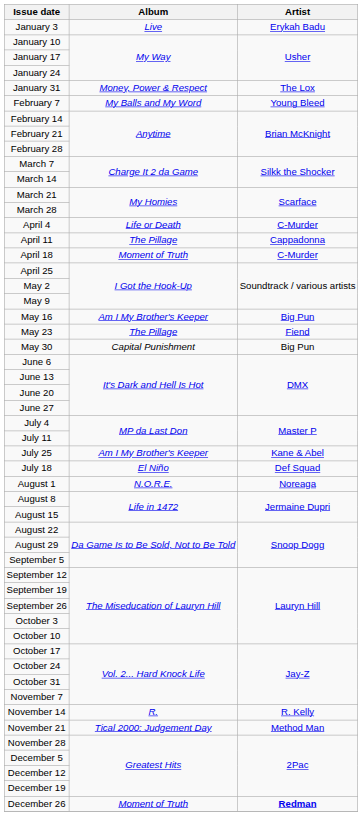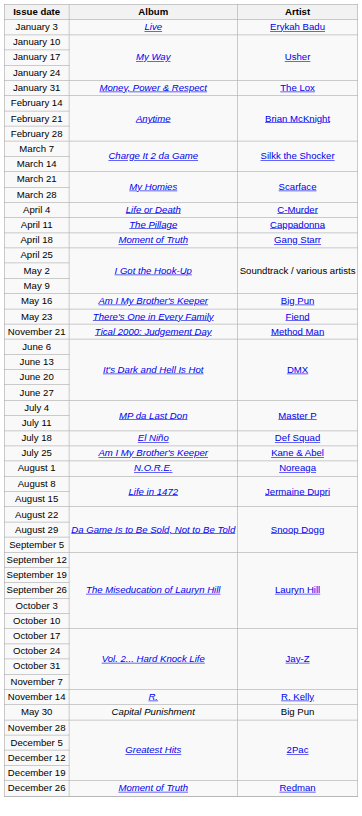- row: February 7 | My Balls and My Word | Young Bleed
April 18 | Artist: C-Murder -> Gang Starr
May 23 | Album: The Pillage -> There's One in Every Family
rows swapped: May 30 <-> November 21
rows swapped: July 18 <-> July 25
December 26 | Artist: bold -> normal
